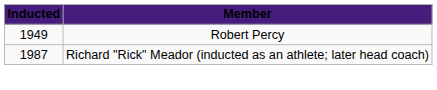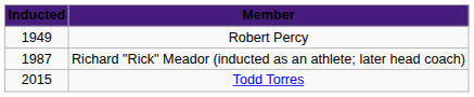+ row: 2015 | Todd Torres
